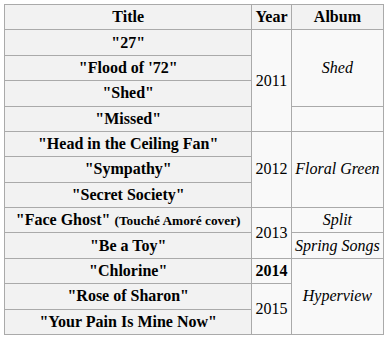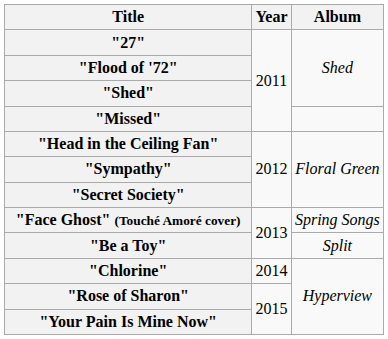"Face Ghost" (Touché Amoré cover) | Album: Split -> Spring Songs
"Be a Toy" | Album: Spring Songs -> Split
"Chlorine" | Year: bold -> normal
